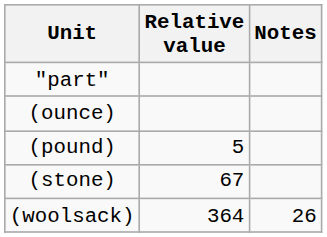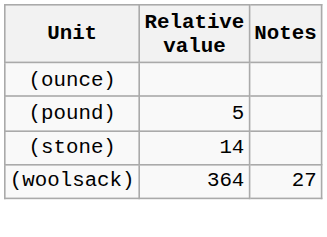- row: "part"
(stone) | Relative value: 67 -> 14
(woolsack) | Notes: 26 -> 27
